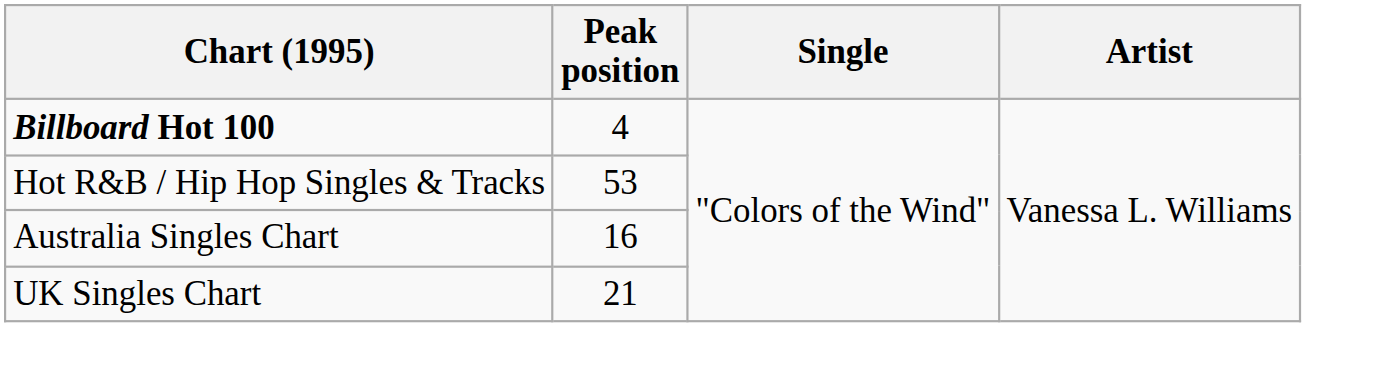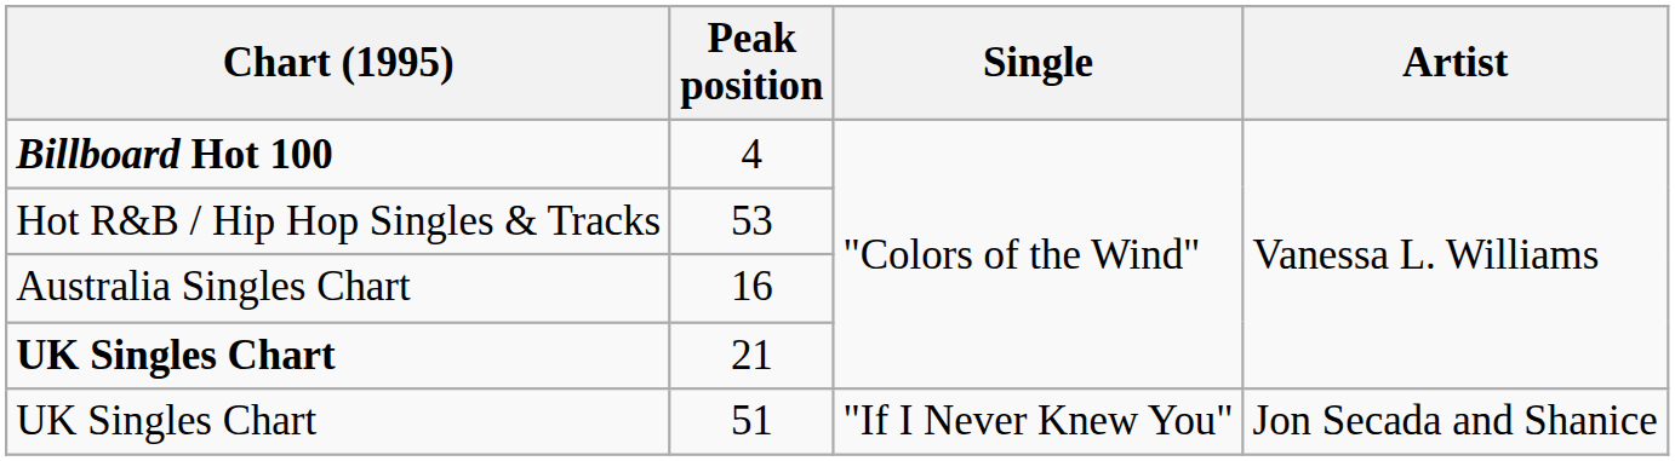21 | Chart (1995): normal -> bold
+ row: UK Singles Chart | 51 | "If I Never Knew You" | Jon Secada and Shanice
